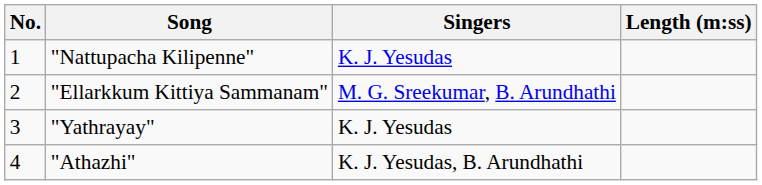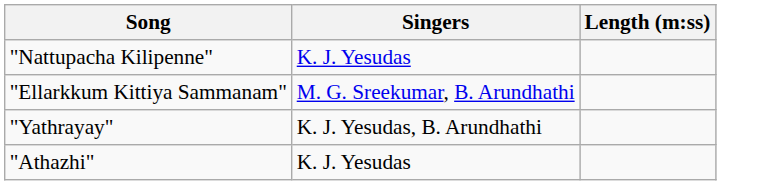- column: No. | 1 | 2 | 3 | 4
"Yathrayay" | Singers: K. J. Yesudas -> K. J. Yesudas, B. Arundhathi
"Athazhi" | Singers: K. J. Yesudas, B. Arundhathi -> K. J. Yesudas
